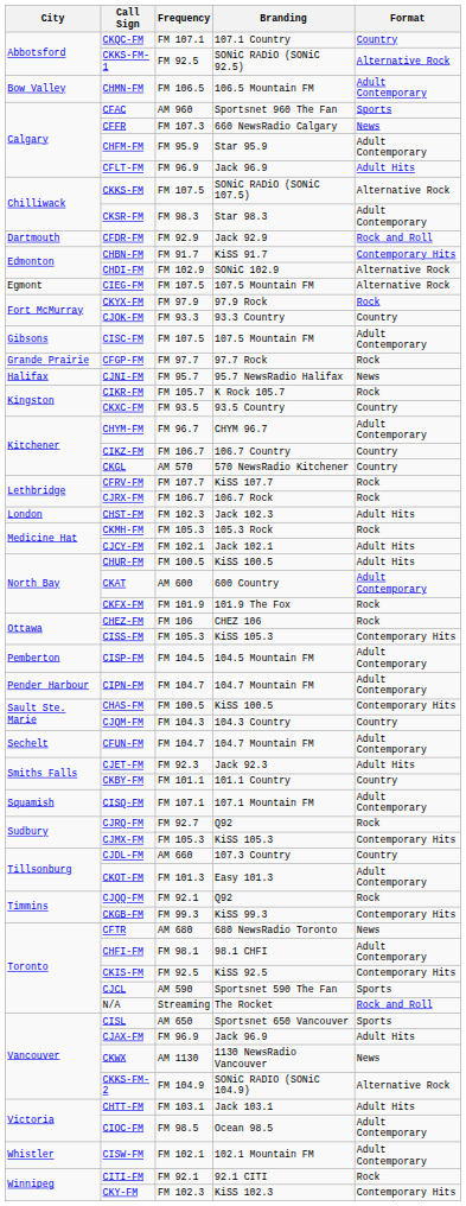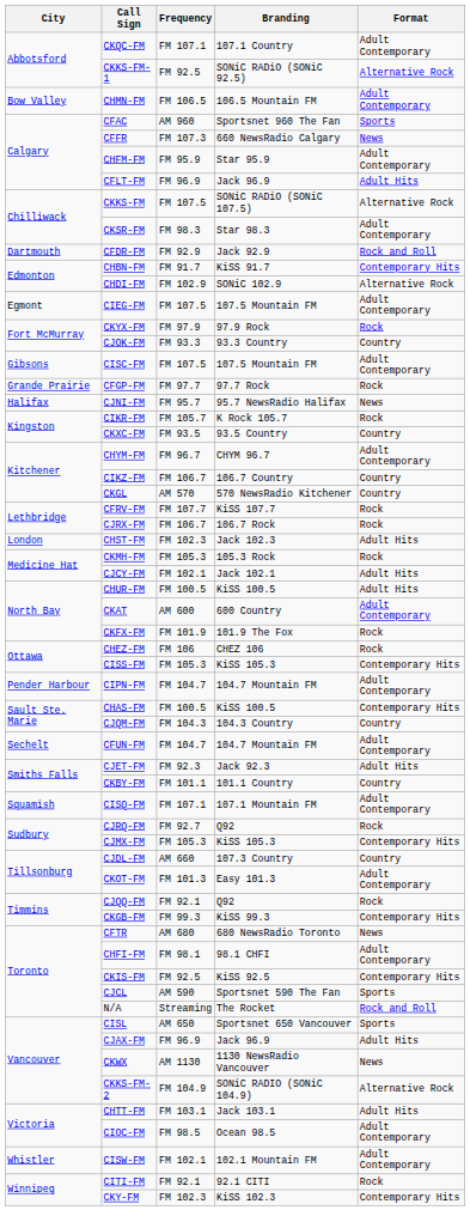CKQC-FM | Format: Country -> Adult Contemporary
CIEG-FM | Format: Alternative Rock -> Adult Contemporary
- row: Pemberton | CISP-FM | FM 104.5 | 104.5 Mountain FM | Adult Contemporary
